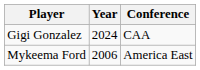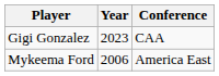Gigi Gonzalez | Year: 2024 -> 2023
